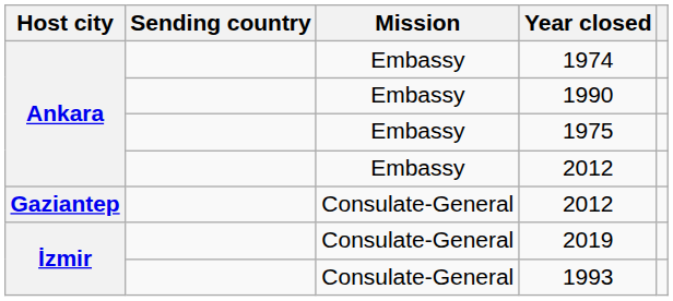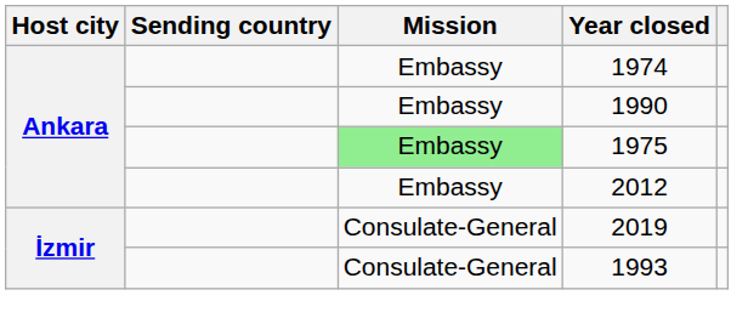1975 | Mission: no background -> lightgreen background
- row: Gaziantep | Consulate-General | 2012
